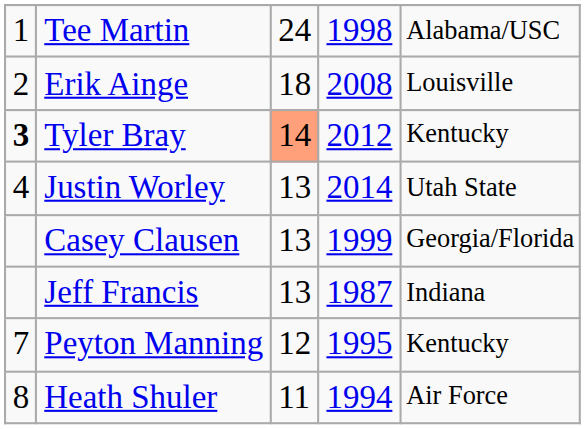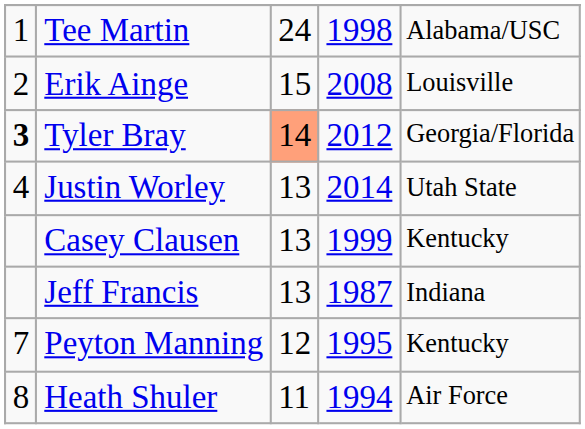Erik Ainge | column 3: 18 -> 15
Tyler Bray | column 5: Kentucky -> Georgia/Florida
Casey Clausen | column 5: Georgia/Florida -> Kentucky
